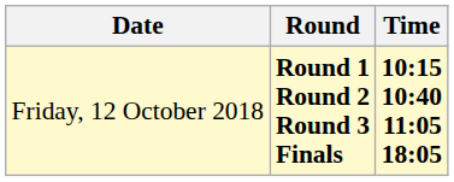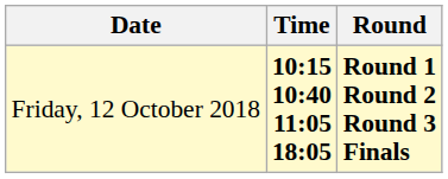columns swapped: Time <-> Round
